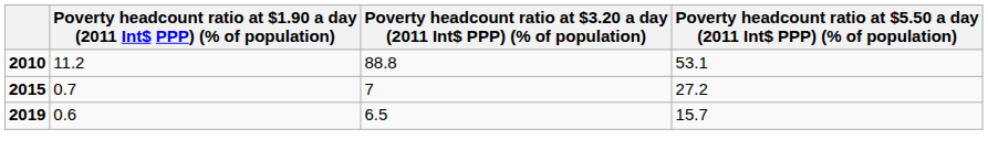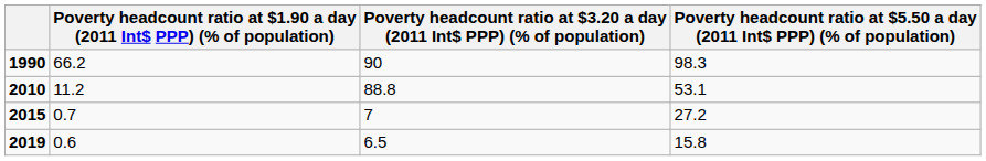+ row: 1990 | 66.2 | 90 | 98.3
2019 | column 4: 15.7 -> 15.8
